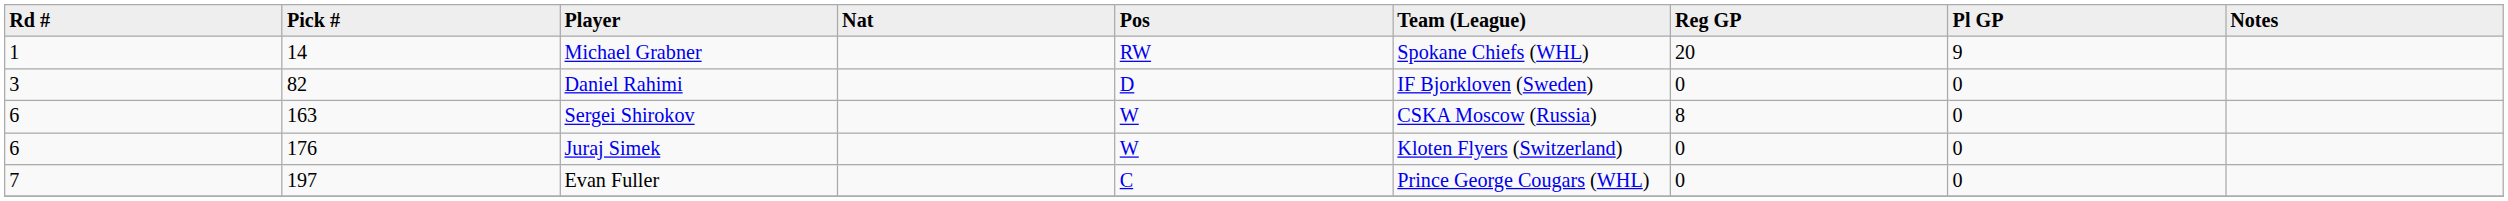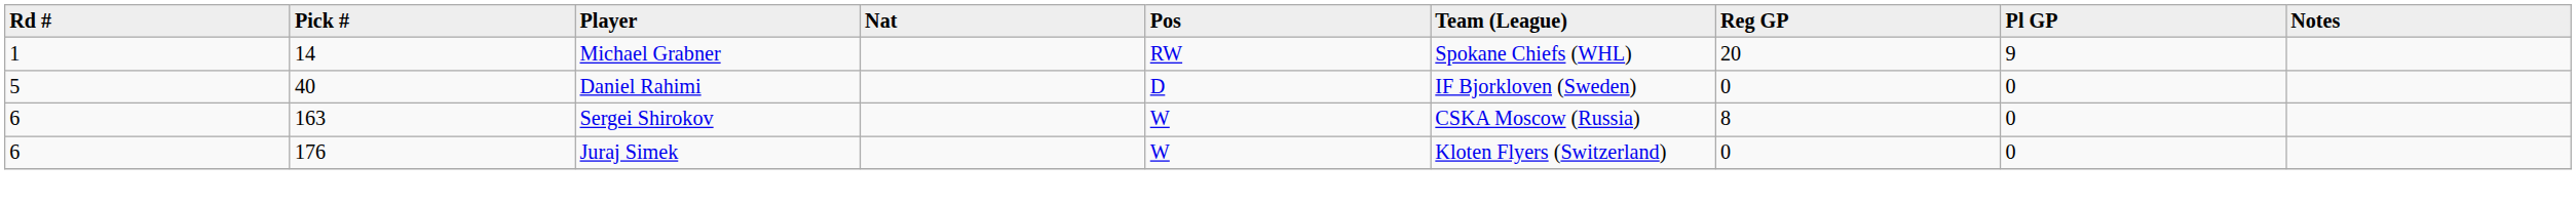Daniel Rahimi | Rd #: 3 -> 5
Daniel Rahimi | Pick #: 82 -> 40
- row: 7 | 197 | Evan Fuller | C | Prince George Cougars (WHL) | 0 | 0
